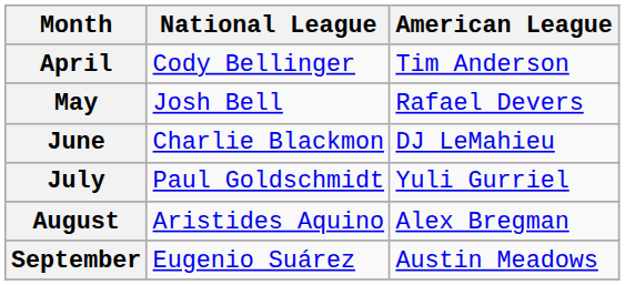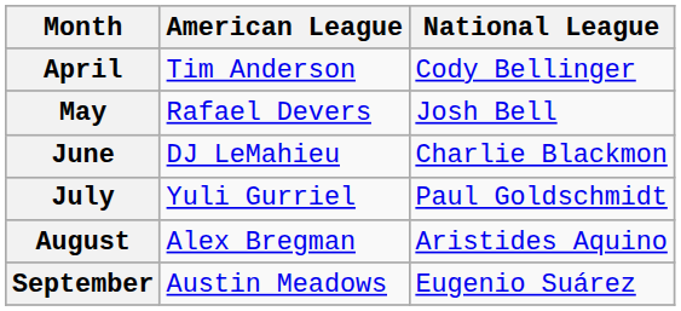columns swapped: American League <-> National League
